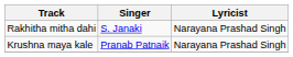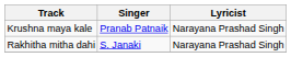rows swapped: Rakhitha mitha dahi <-> Krushna maya kale
